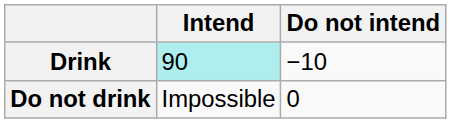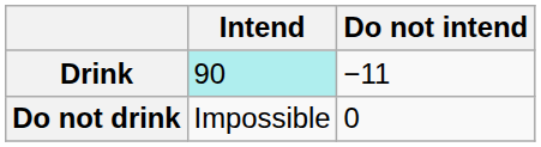Drink | Do not intend: −10 -> −11
